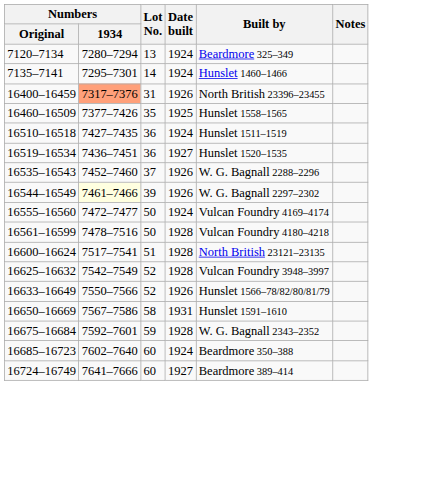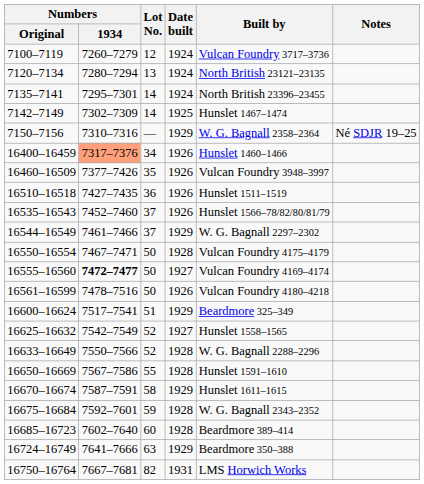+ row: 7100–7119 | 7260–7279 | 12 | 1924 | Vulcan Foundry 3717–3736
7120–7134 | Built by: Beardmore 325–349 -> North British 23121–23135
7135–7141 | Built by: Hunslet 1460–1466 -> North British 23396–23455
+ row: 7142–7149 | 7302–7309 | 14 | 1925 | Hunslet 1467–1474
+ row: 7150–7156 | 7310–7316 | — | 1929 | W. G. Bagnall 2358–2364 | Né SDJR 19–25
16400–16459 | Lot No.: 31 -> 34
16400–16459 | Built by: North British 23396–23455 -> Hunslet 1460–1466
16460–16509 | Date built: 1925 -> 1926
16460–16509 | Built by: Hunslet 1558–1565 -> Vulcan Foundry 3948–3997
16510–16518 | Date built: 1924 -> 1926
- row: 16519–16534 | 7436–7451 | 36 | 1927 | Hunslet 1520–1535
16535–16543 | Built by: W. G. Bagnall 2288–2296 -> Hunslet 1566–78/82/80/81/79
16544–16549 | Numbers / 1934: lightyellow background -> no background
16544–16549 | Lot No.: 39 -> 37
16544–16549 | Date built: 1926 -> 1929
+ row: 16550–16554 | 7467–7471 | 50 | 1928 | Vulcan Foundry 4175–4179
16555–16560 | Numbers / 1934: normal -> bold
16555–16560 | Date built: 1924 -> 1927
16561–16599 | Date built: 1928 -> 1926
16600–16624 | Date built: 1928 -> 1929
16600–16624 | Built by: North British 23121–23135 -> Beardmore 325–349
16625–16632 | Date built: 1928 -> 1927
16625–16632 | Built by: Vulcan Foundry 3948–3997 -> Hunslet 1558–1565
16633–16649 | Date built: 1926 -> 1928
16633–16649 | Built by: Hunslet 1566–78/82/80/81/79 -> W. G. Bagnall 2288–2296
16650–16669 | Lot No.: 58 -> 55
16650–16669 | Date built: 1931 -> 1928
+ row: 16670–16674 | 7587–7591 | 58 | 1929 | Hunslet 1611–1615
16685–16723 | Date built: 1924 -> 1928
16685–16723 | Built by: Beardmore 350–388 -> Beardmore 389–414
16724–16749 | Lot No.: 60 -> 63
16724–16749 | Date built: 1927 -> 1929
16724–16749 | Built by: Beardmore 389–414 -> Beardmore 350–388
+ row: 16750–16764 | 7667–7681 | 82 | 1931 | LMS Horwich Works
